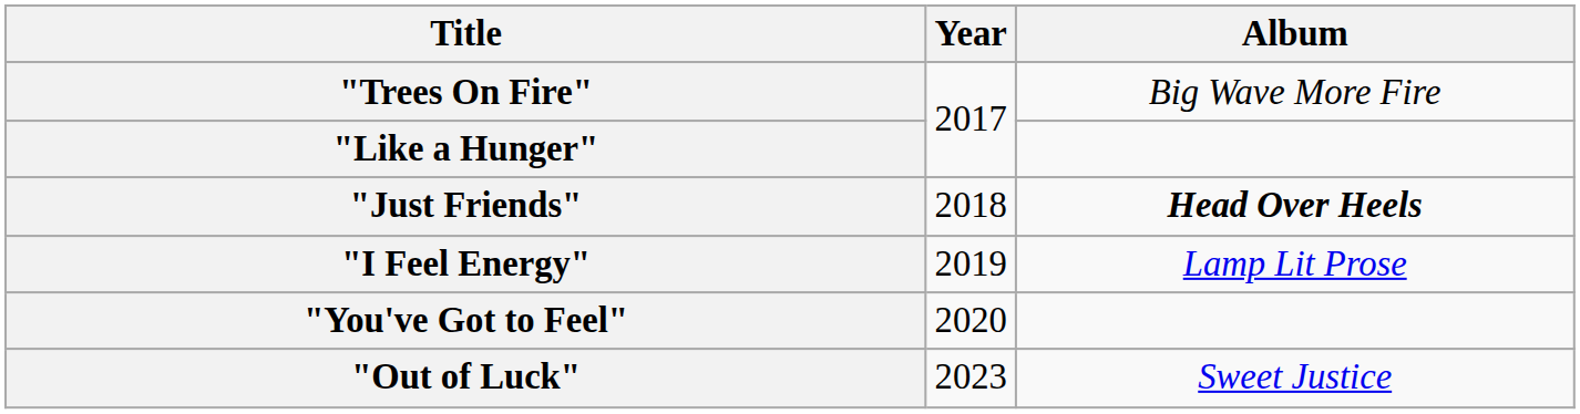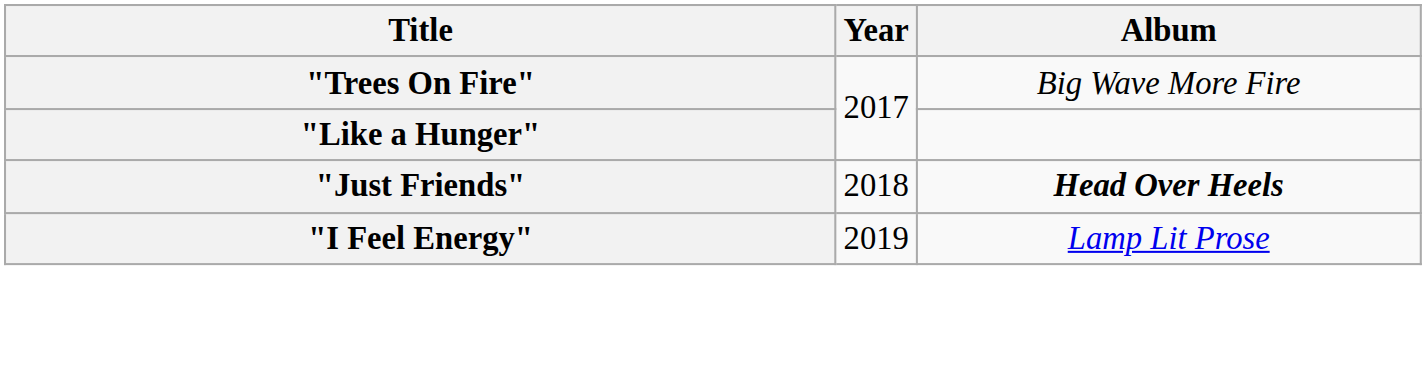- row: "You've Got to Feel" | 2020
- row: "Out of Luck" | 2023 | Sweet Justice
